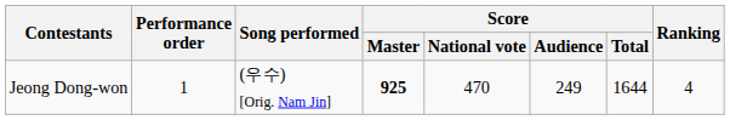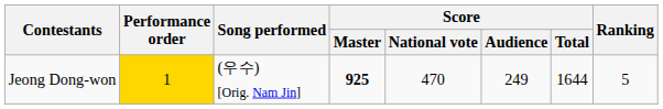Jeong Dong-won | Performance order: no background -> gold background
Jeong Dong-won | Ranking: 4 -> 5
